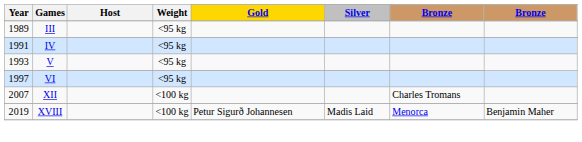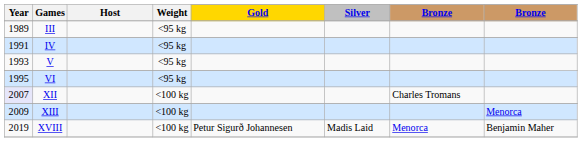VI | Year: 1997 -> 1995
XII | Year: no background -> lavender background
+ row: 2009 | XIII | <100 kg | Menorca
